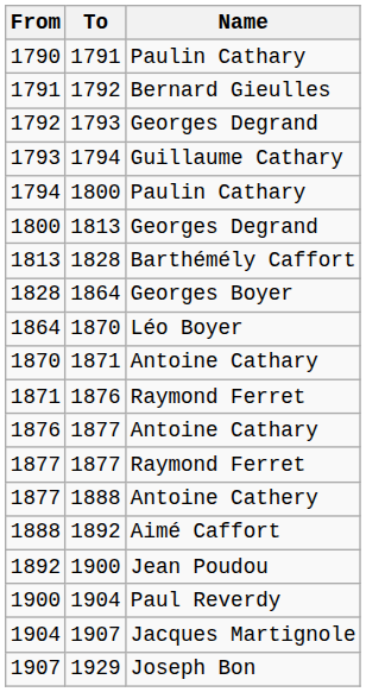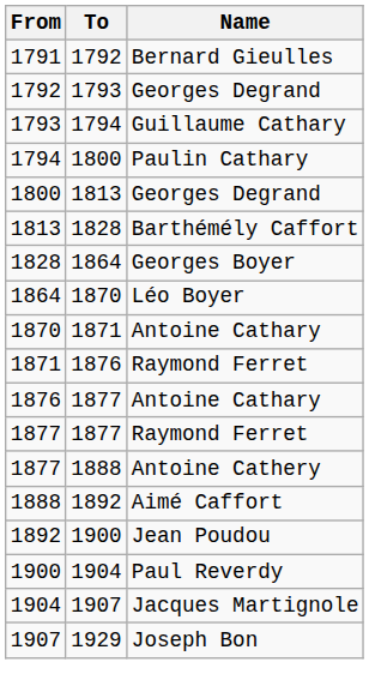- row: 1790 | 1791 | Paulin Cathary
